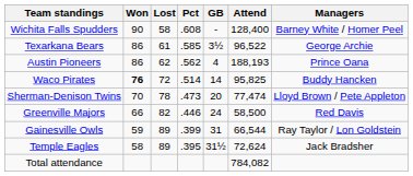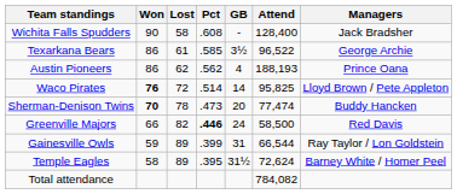Wichita Falls Spudders | Managers: Barney White / Homer Peel -> Jack Bradsher
Waco Pirates | Managers: Buddy Hancken -> Lloyd Brown / Pete Appleton
Sherman-Denison Twins | Won: normal -> bold
Sherman-Denison Twins | Managers: Lloyd Brown / Pete Appleton -> Buddy Hancken
Greenville Majors | Pct: normal -> bold
Temple Eagles | Managers: Jack Bradsher -> Barney White / Homer Peel
